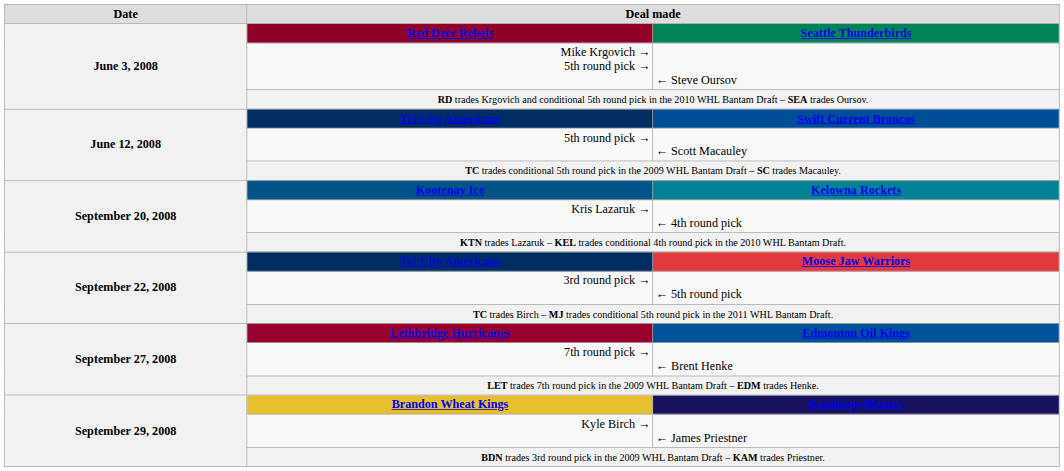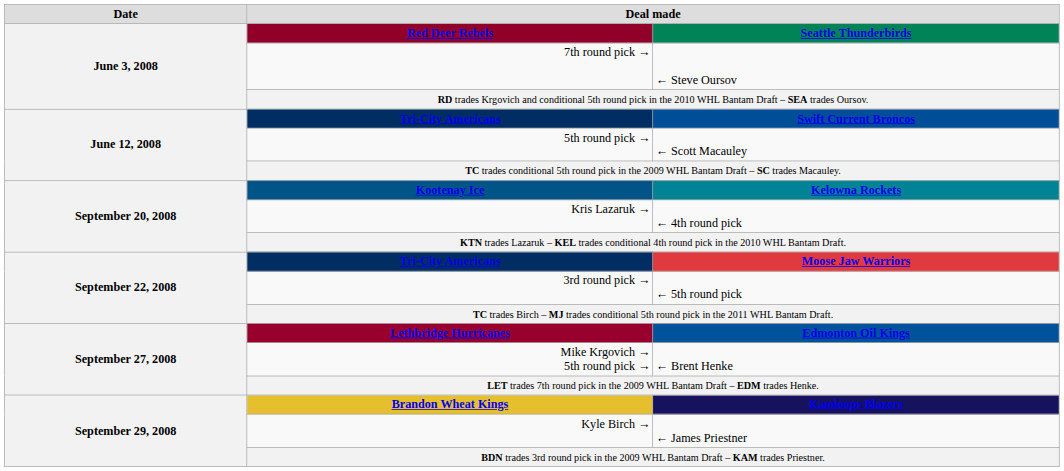← Steve Oursov | column 2: Mike Krgovich → 5th round pick → -> 7th round pick →
← Brent Henke | column 2: 7th round pick → -> Mike Krgovich → 5th round pick →
